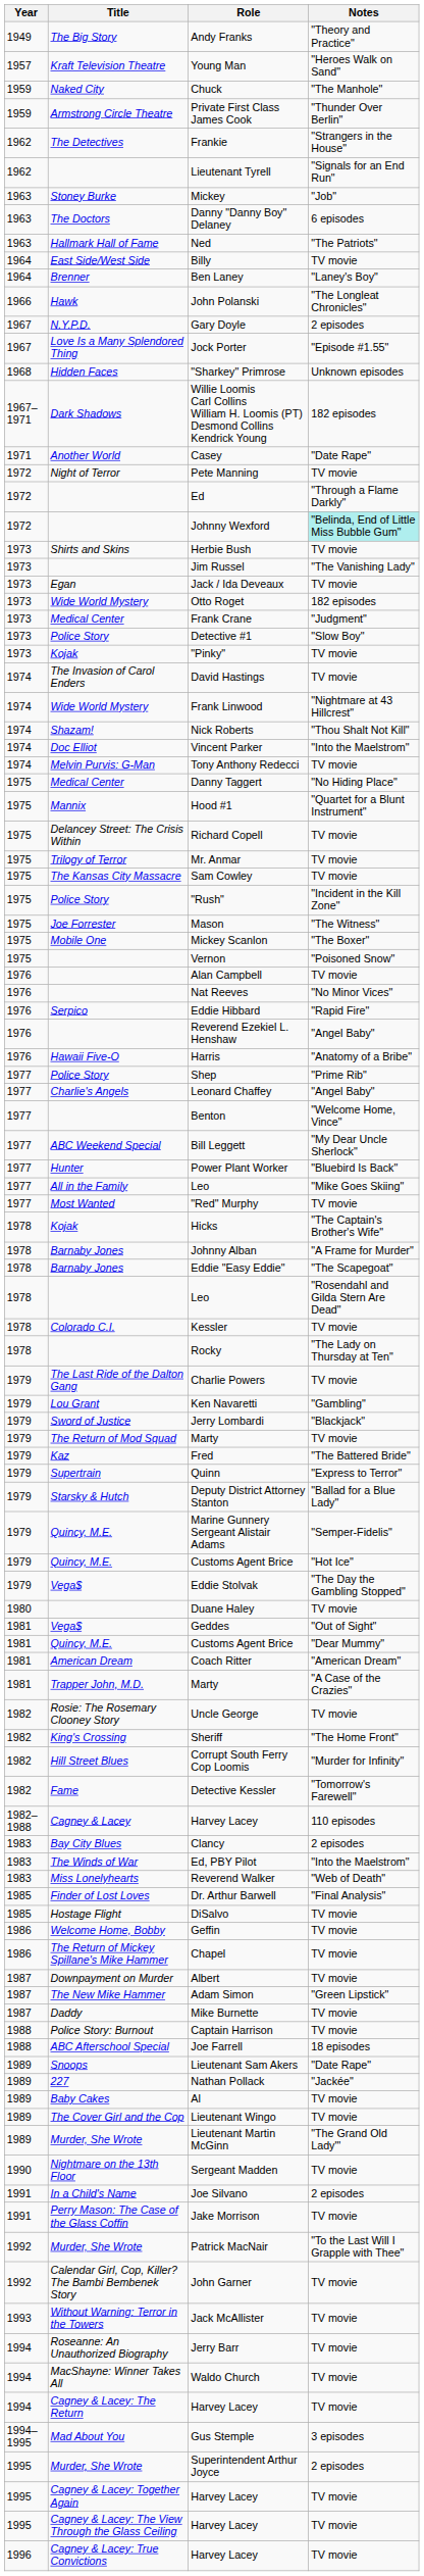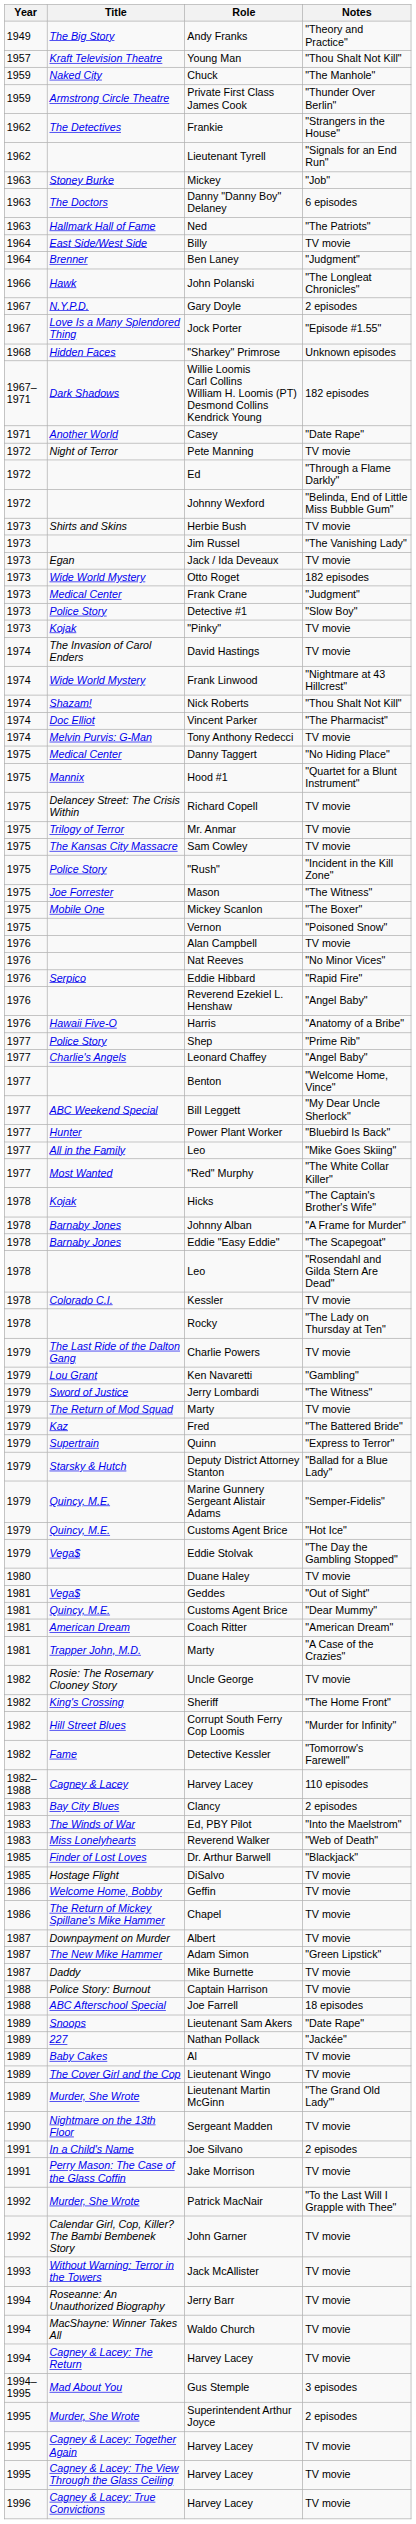Young Man | Notes: "Heroes Walk on Sand" -> "Thou Shalt Not Kill"
Ben Laney | Notes: "Laney's Boy" -> "Judgment"
Johnny Wexford | Notes: paleturquoise background -> no background
Vincent Parker | Notes: "Into the Maelstrom" -> "The Pharmacist"
"Red" Murphy | Notes: TV movie -> "The White Collar Killer"
Jerry Lombardi | Notes: "Blackjack" -> "The Witness"
Dr. Arthur Barwell | Notes: "Final Analysis" -> "Blackjack"
